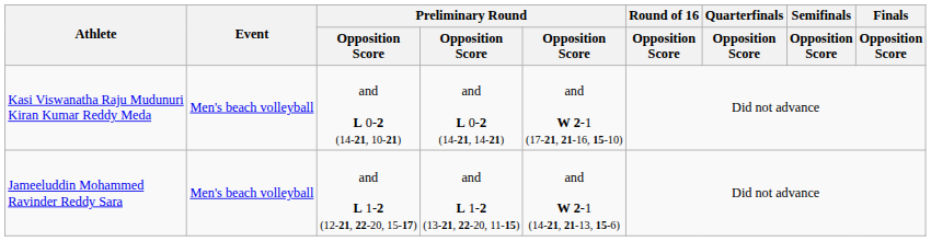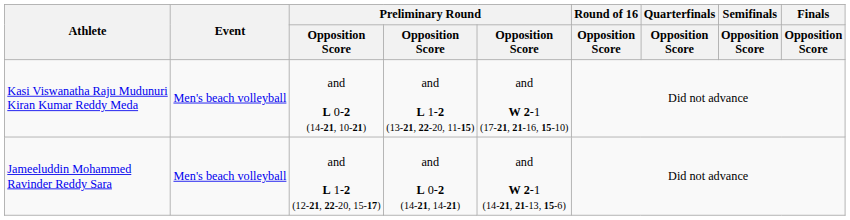Kasi Viswanatha Raju Mudunuri Kiran Kumar Reddy Meda | column 4: and L 0-2 (14-21, 14-21) -> and L 1-2 (13-21, 22-20, 11-15)
Jameeluddin Mohammed Ravinder Reddy Sara | column 4: and L 1-2 (13-21, 22-20, 11-15) -> and L 0-2 (14-21, 14-21)
